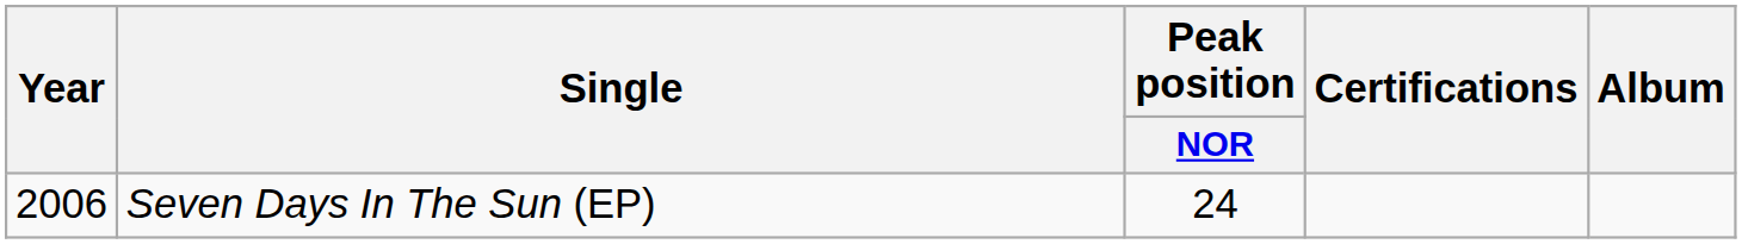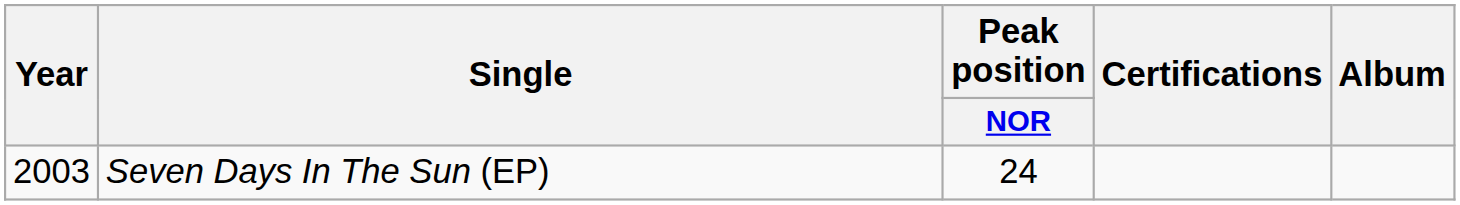Seven Days In The Sun (EP) | Year: 2006 -> 2003
